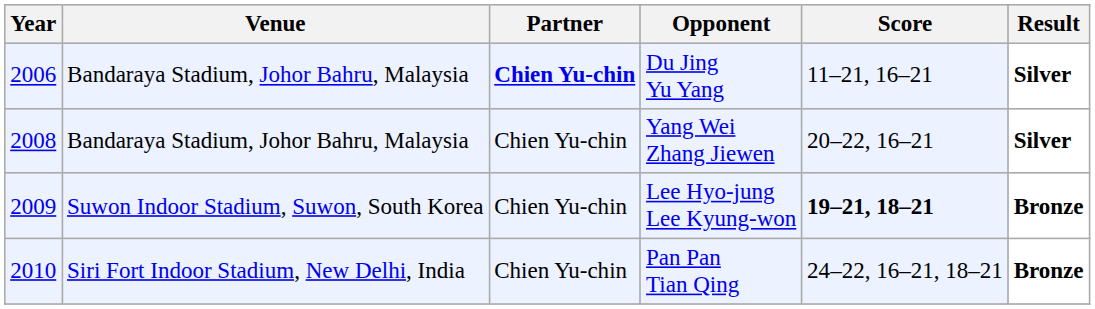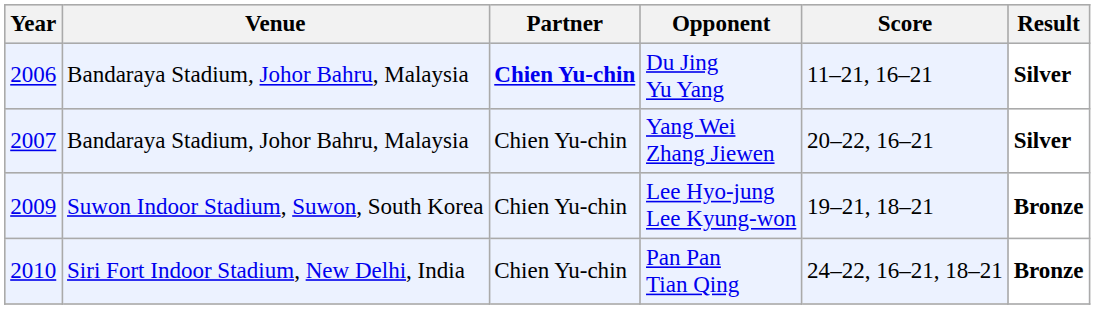Yang Wei Zhang Jiewen | Year: 2008 -> 2007
Lee Hyo-jung Lee Kyung-won | Score: bold -> normal
